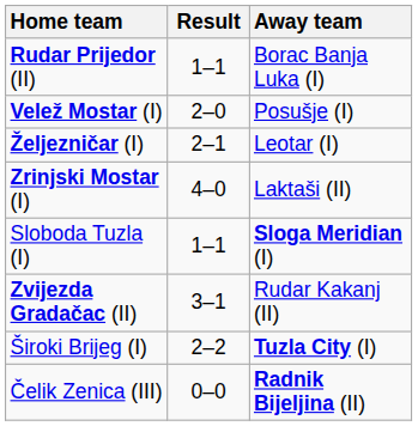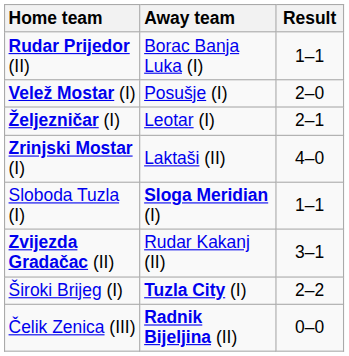columns swapped: Away team <-> Result
